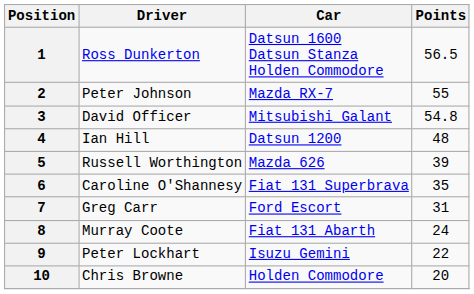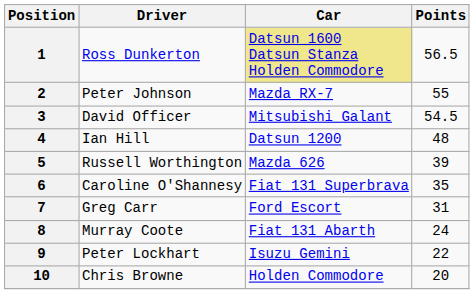1 | Car: no background -> khaki background
3 | Points: 54.8 -> 54.5
